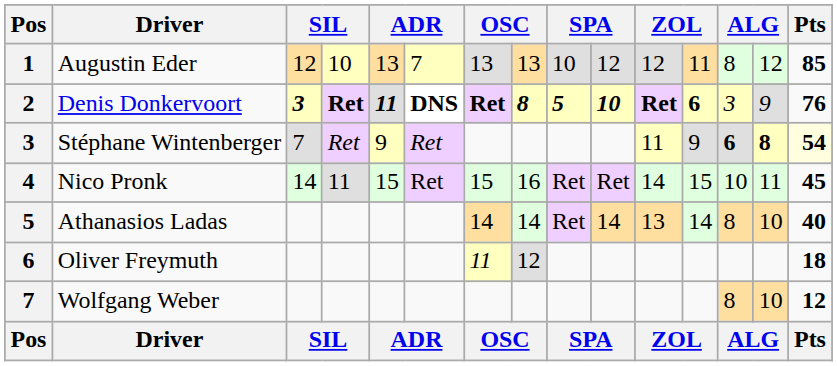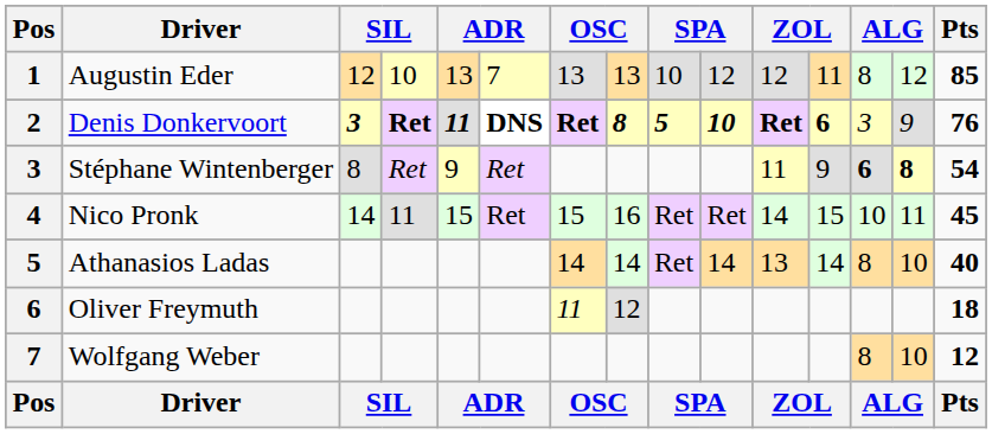Stéphane Wintenberger | column 3: 7 -> 8
Stéphane Wintenberger | Pts: lightyellow background -> no background
